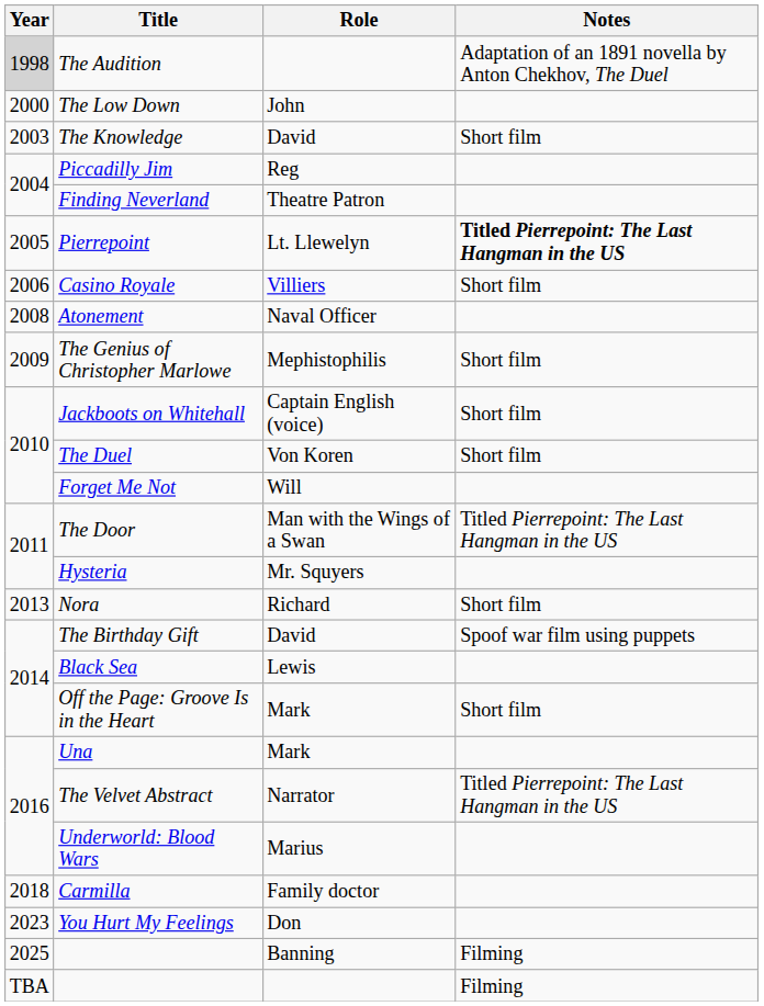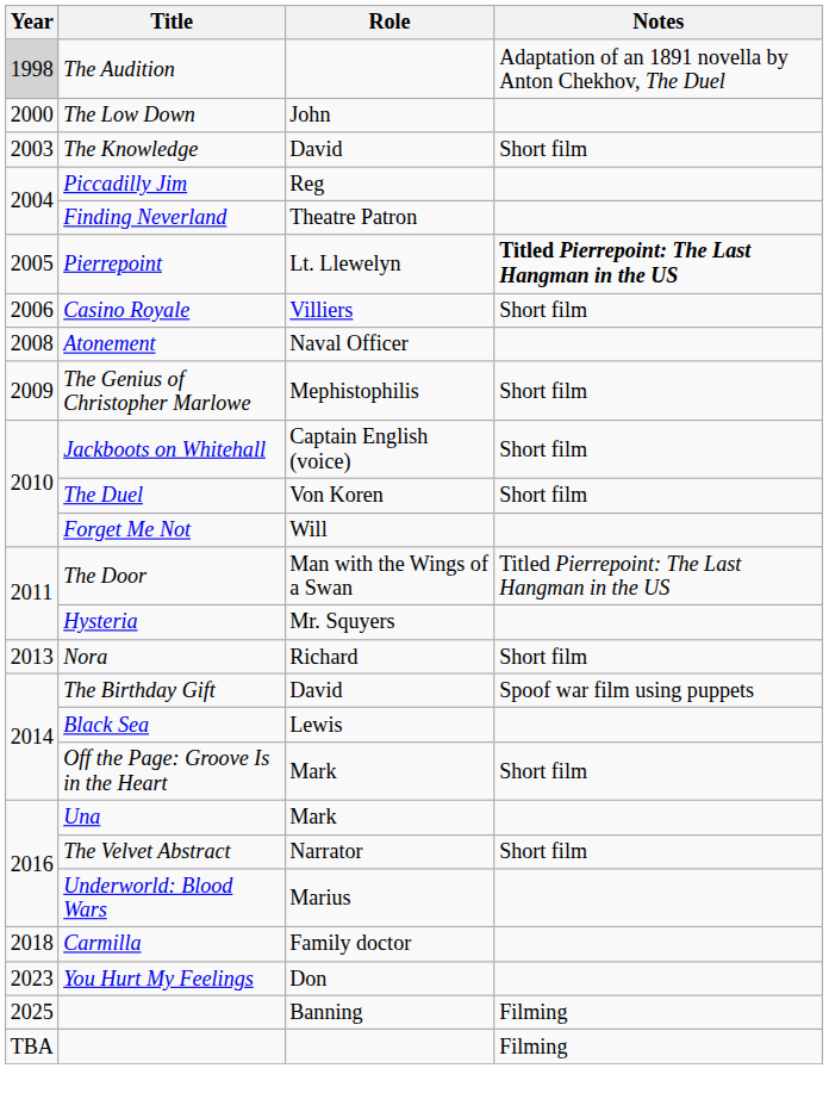The Velvet Abstract | Notes: Titled Pierrepoint: The Last Hangman in the US -> Short film
